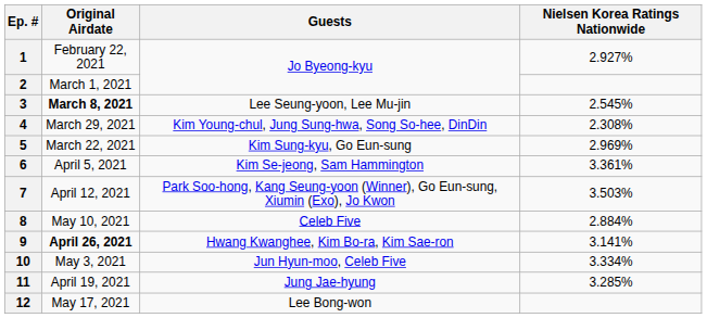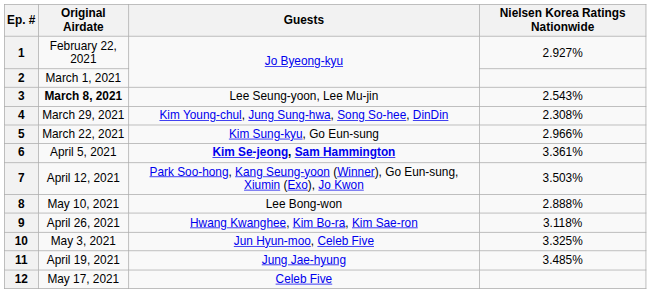3 | Nielsen Korea Ratings Nationwide: 2.545% -> 2.543%
5 | Nielsen Korea Ratings Nationwide: 2.969% -> 2.966%
6 | Guests: normal -> bold
8 | Guests: Celeb Five -> Lee Bong-won
8 | Nielsen Korea Ratings Nationwide: 2.884% -> 2.888%
9 | Original Airdate: bold -> normal
9 | Nielsen Korea Ratings Nationwide: 3.141% -> 3.118%
10 | Nielsen Korea Ratings Nationwide: 3.334% -> 3.325%
11 | Nielsen Korea Ratings Nationwide: 3.285% -> 3.485%
12 | Guests: Lee Bong-won -> Celeb Five
